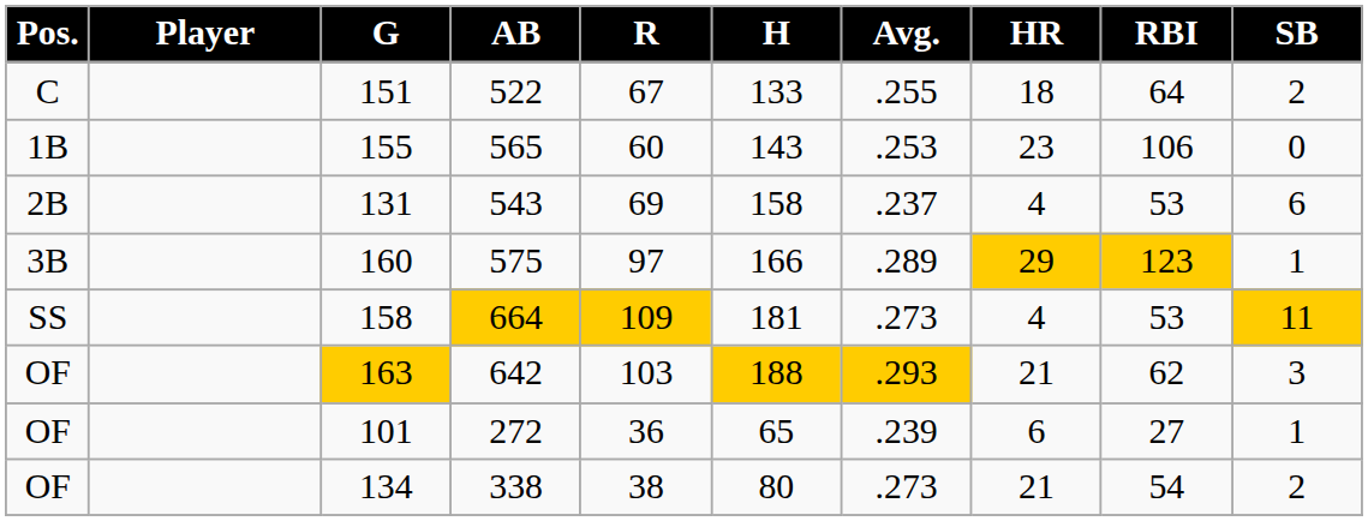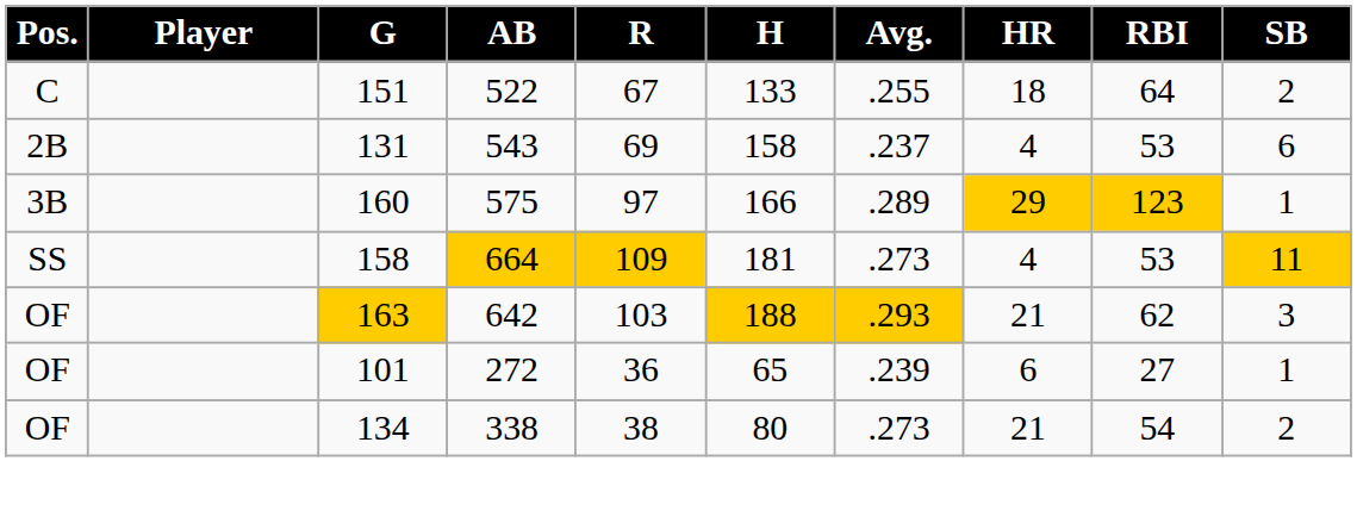- row: 1B | 155 | 565 | 60 | 143 | .253 | 23 | 106 | 0
